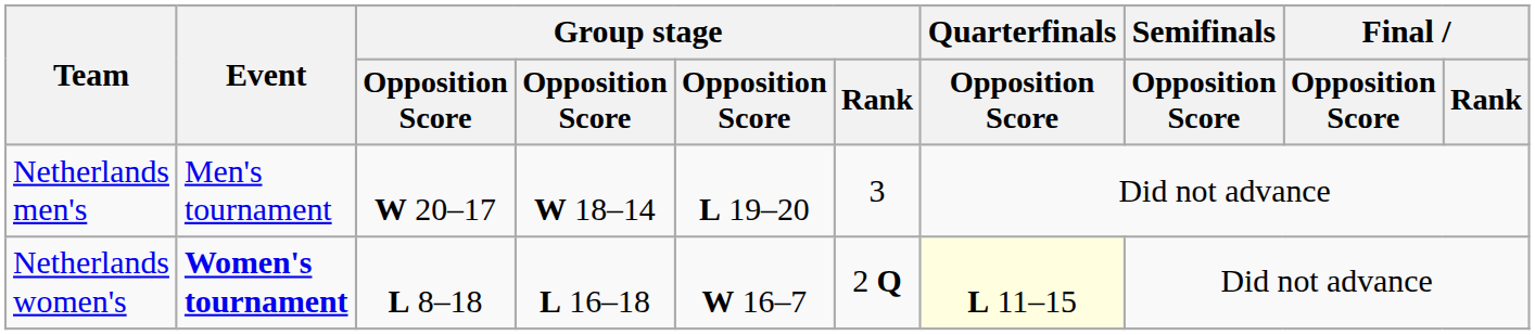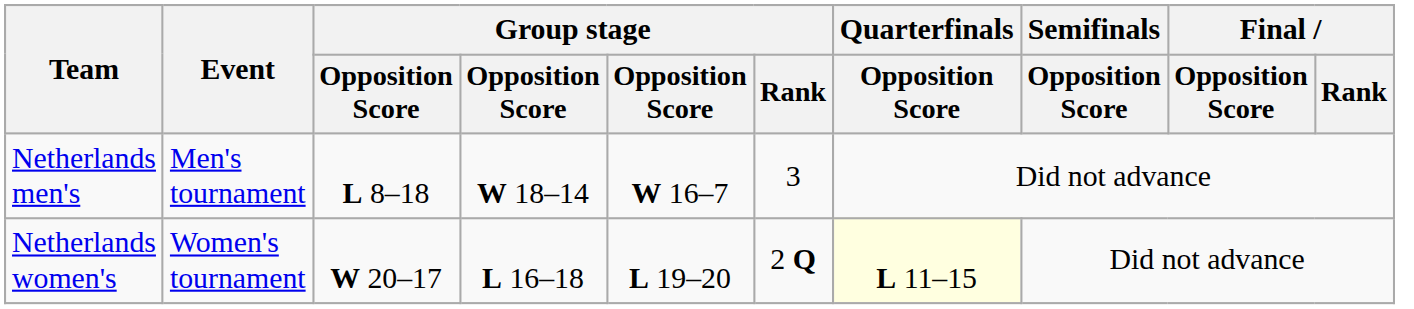Netherlands men's | column 3: W 20–17 -> L 8–18
Netherlands men's | column 5: L 19–20 -> W 16–7
Netherlands women's | Event: bold -> normal
Netherlands women's | column 3: L 8–18 -> W 20–17
Netherlands women's | column 5: W 16–7 -> L 19–20
